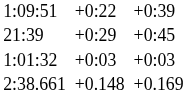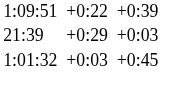21:39 | column 7: +0:45 -> +0:03
1:01:32 | column 7: +0:03 -> +0:45
- row: 2:38.661 | +0.148 | +0.169
